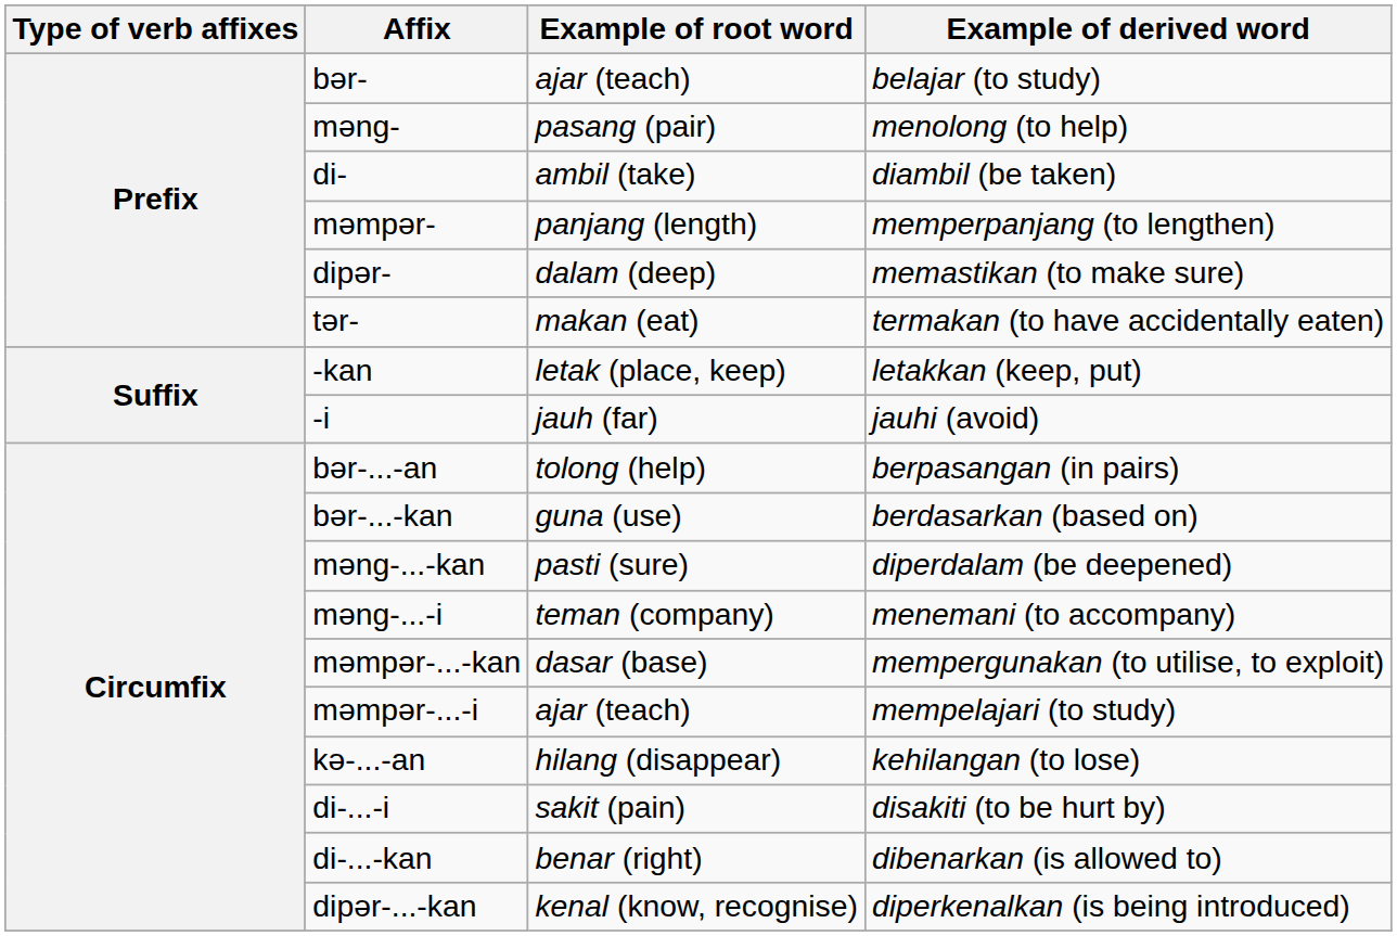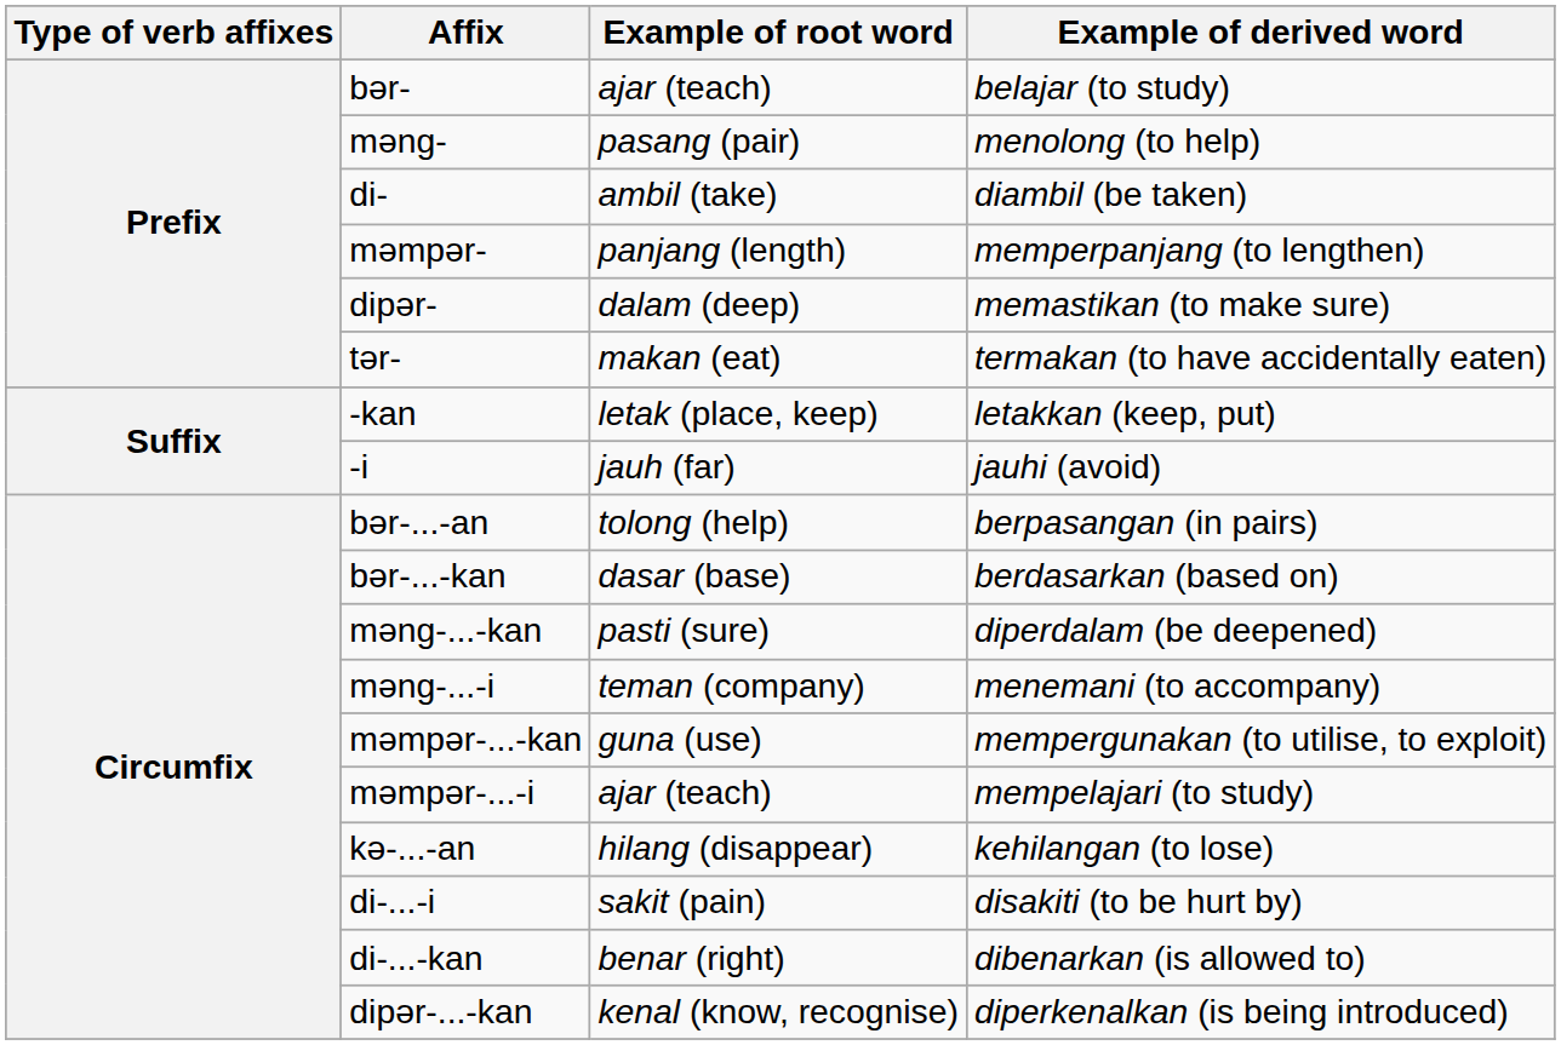bər-...-kan | Example of root word: guna (use) -> dasar (base)
məmpər-...-kan | Example of root word: dasar (base) -> guna (use)
